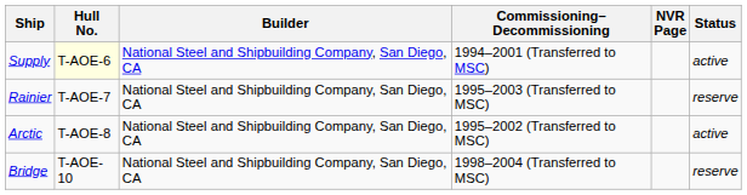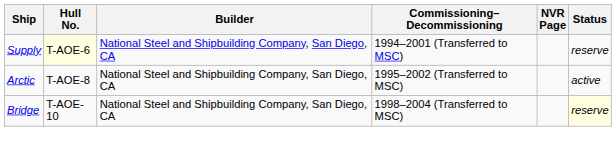Supply | Status: active -> reserve
- row: Rainier | T-AOE-7 | National Steel and Shipbuilding Company, San Diego, CA | 1995–2003 (Transferred to MSC) | reserve
Bridge | Status: no background -> lightyellow background
